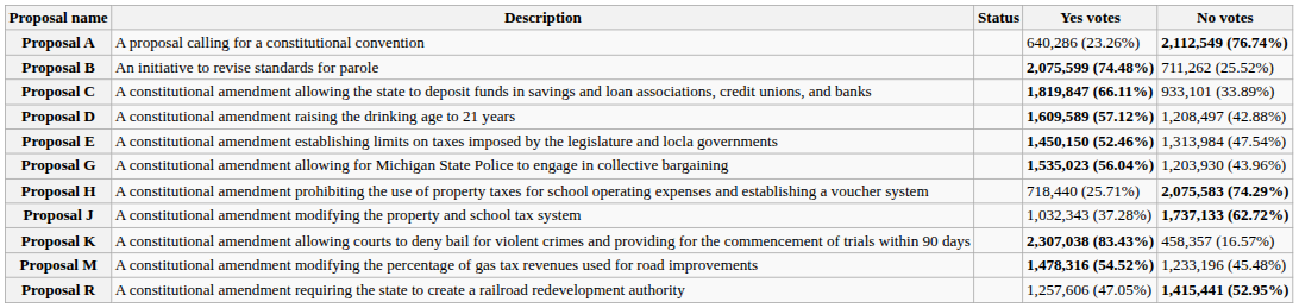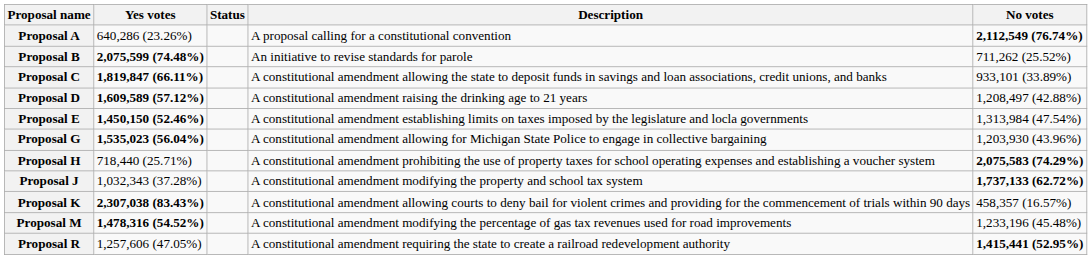columns swapped: Description <-> Yes votes
